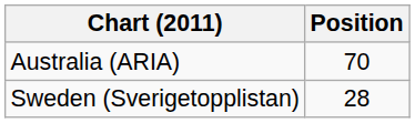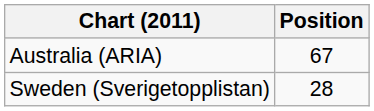Australia (ARIA) | Position: 70 -> 67
